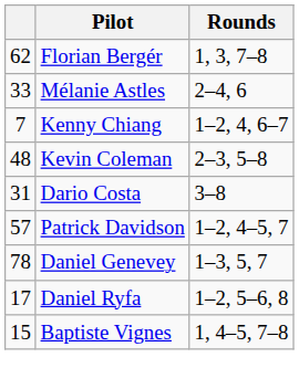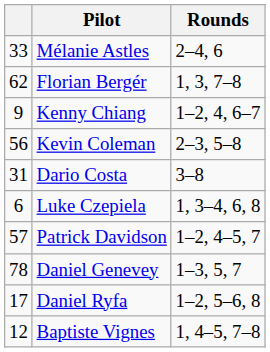rows swapped: Mélanie Astles <-> Florian Bergér
Kenny Chiang | column 1: 7 -> 9
Kevin Coleman | column 1: 48 -> 56
+ row: 6 | Luke Czepiela | 1, 3–4, 6, 8
Baptiste Vignes | column 1: 15 -> 12
